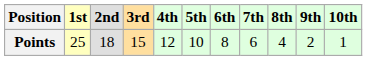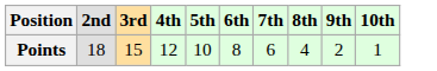- column: 1st | 25
